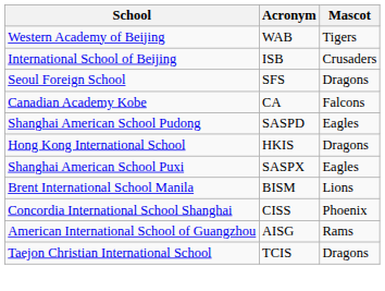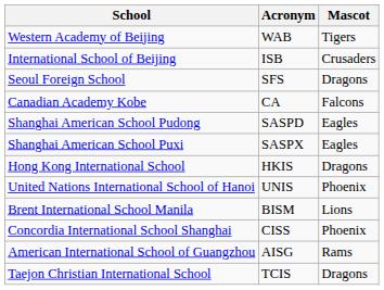rows swapped: Shanghai American School Puxi <-> Hong Kong International School
+ row: United Nations International School of Hanoi | UNIS | Phoenix
